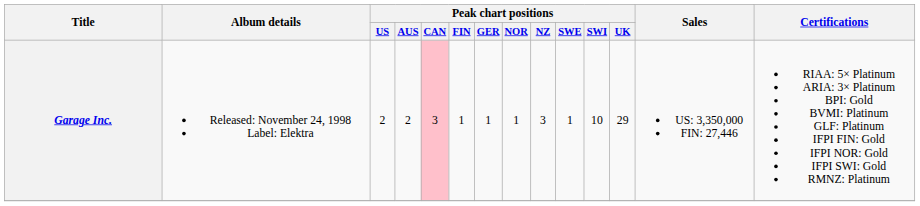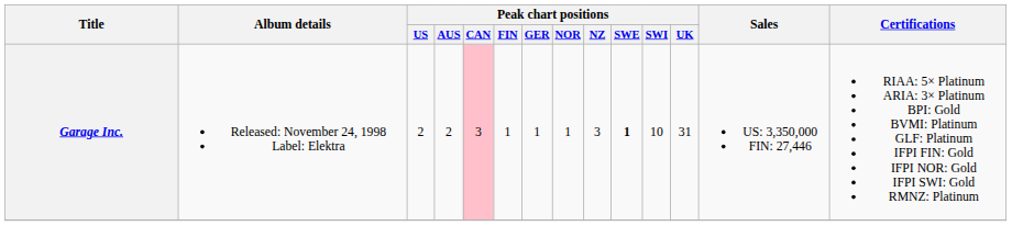Garage Inc. | Peak chart positions / SWE: normal -> bold
Garage Inc. | Peak chart positions / UK: 29 -> 31
